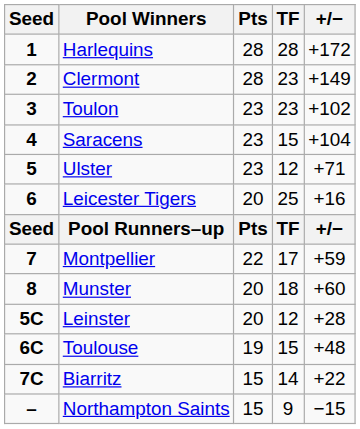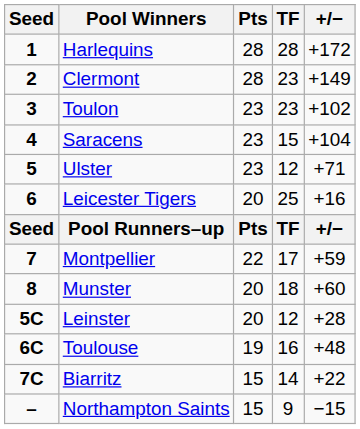Toulouse | TF: 15 -> 16
